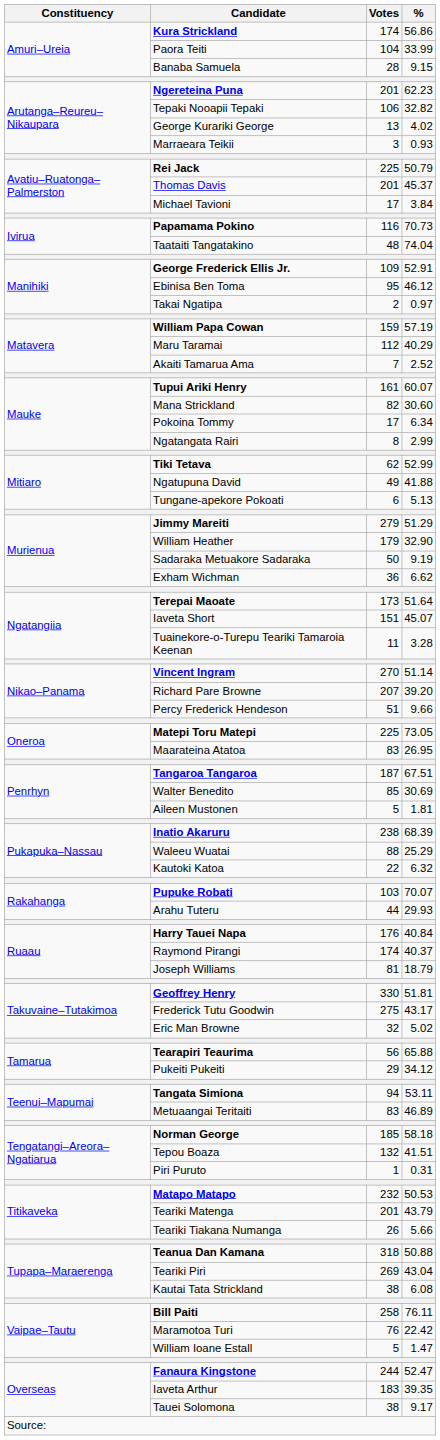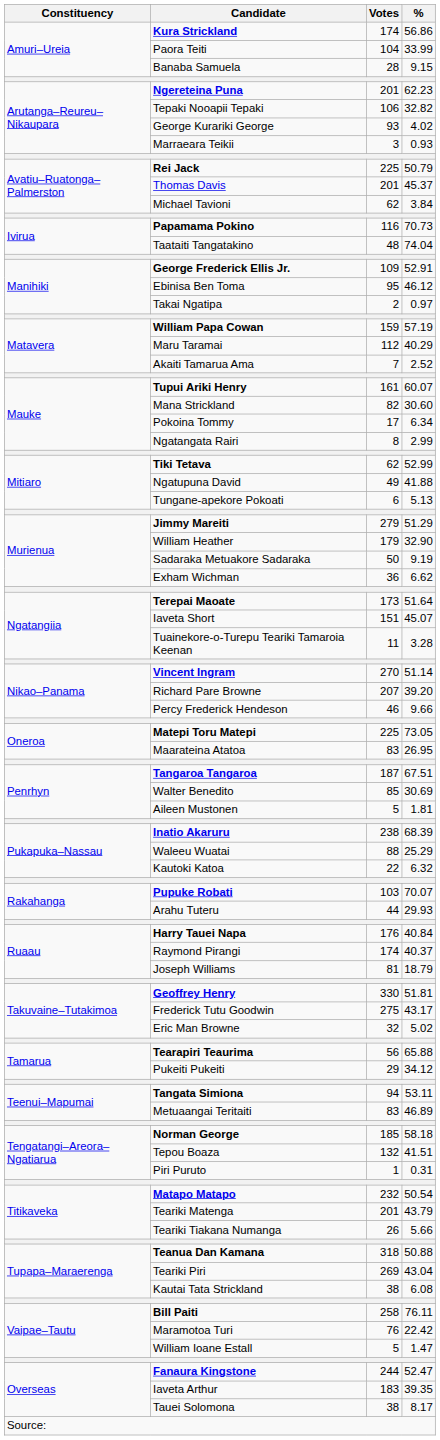George Kurariki George | Votes: 13 -> 93
Michael Tavioni | Votes: 17 -> 62
Percy Frederick Hendeson | Votes: 51 -> 46
Matapo Matapo | %: 50.53 -> 50.54
Tauei Solomona | %: 9.17 -> 8.17
